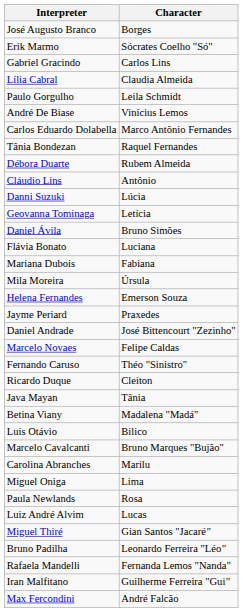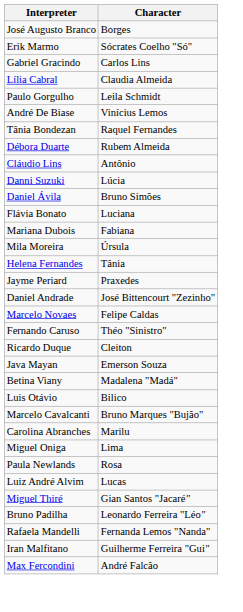- row: Carlos Eduardo Dolabella | Marco Antônio Fernandes
- row: Geovanna Tominaga | Letícia
Helena Fernandes | Character: Emerson Souza -> Tânia
Java Mayan | Character: Tânia -> Emerson Souza
